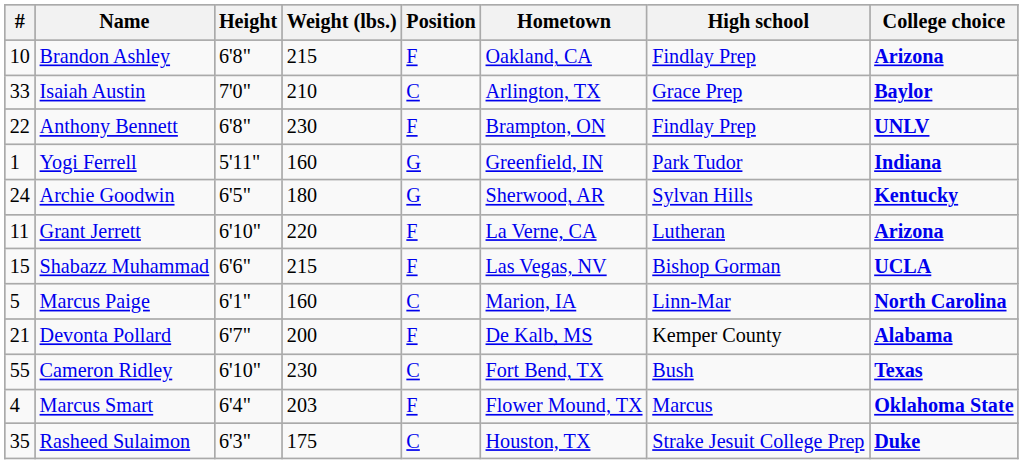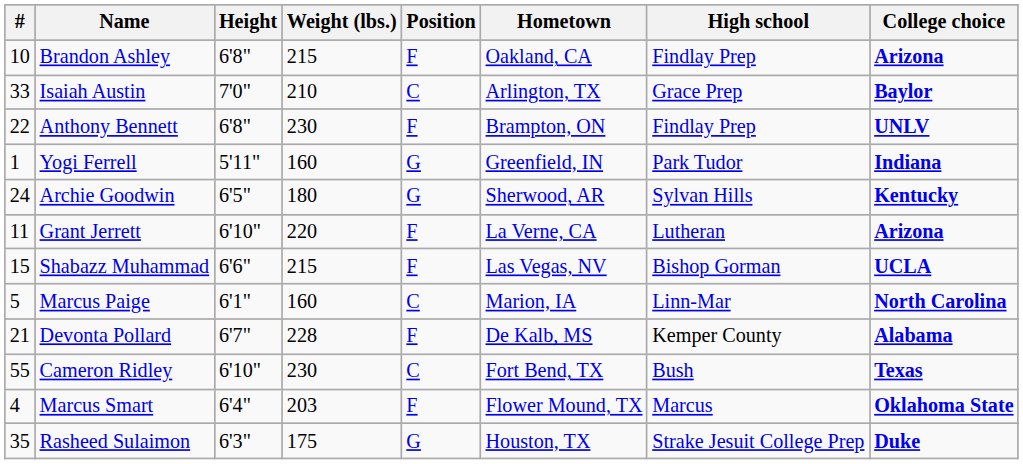Devonta Pollard | Weight (lbs.): 200 -> 228
Rasheed Sulaimon | Position: C -> G
